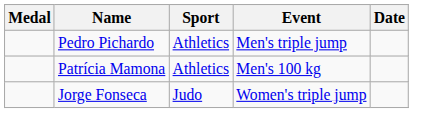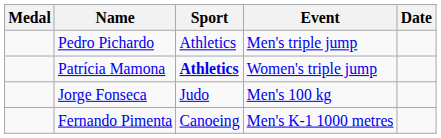Patrícia Mamona | Sport: normal -> bold
Patrícia Mamona | Event: Men's 100 kg -> Women's triple jump
Jorge Fonseca | Event: Women's triple jump -> Men's 100 kg
+ row: Fernando Pimenta | Canoeing | Men's K-1 1000 metres
